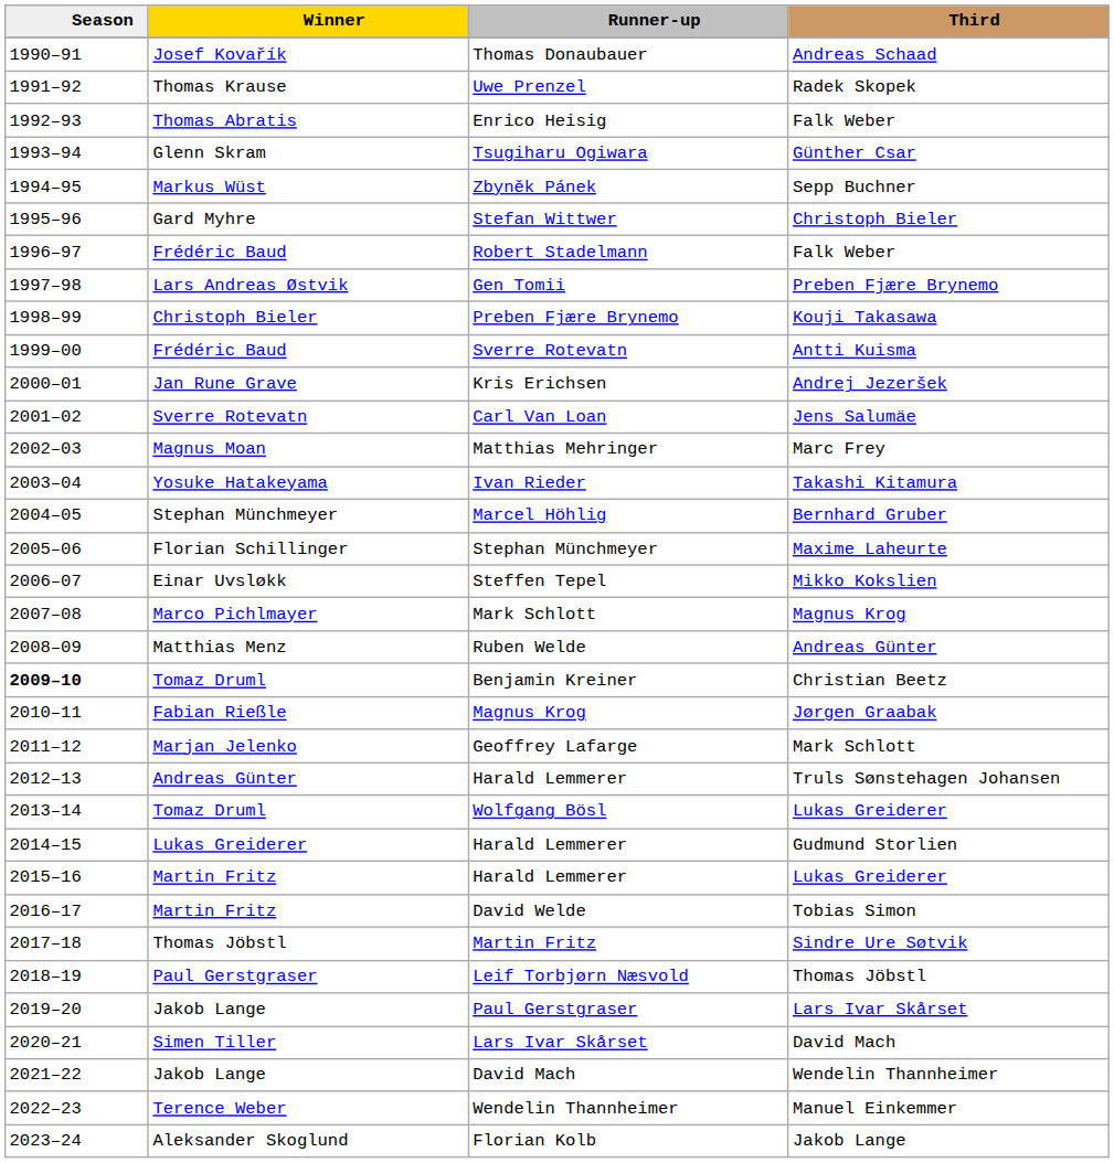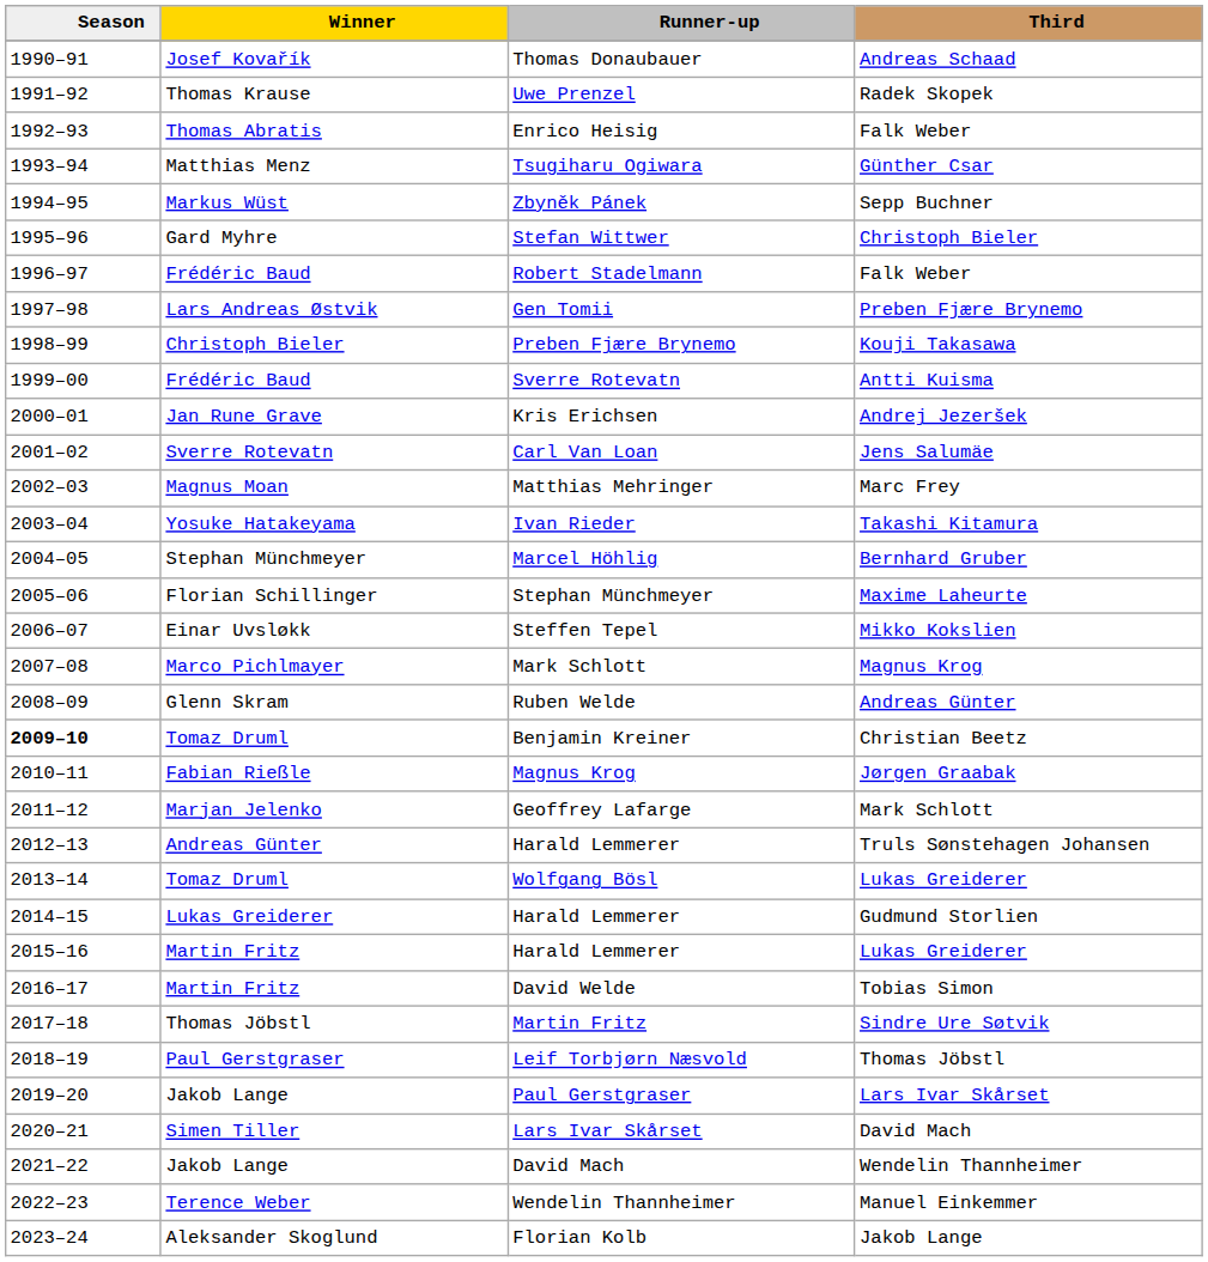Tsugiharu Ogiwara | Winner: Glenn Skram -> Matthias Menz
Ruben Welde | Winner: Matthias Menz -> Glenn Skram
